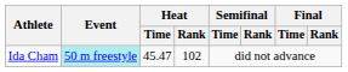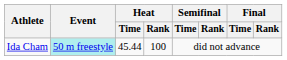Ida Cham | Heat / Time: 45.47 -> 45.44
Ida Cham | Heat / Rank: 102 -> 100
